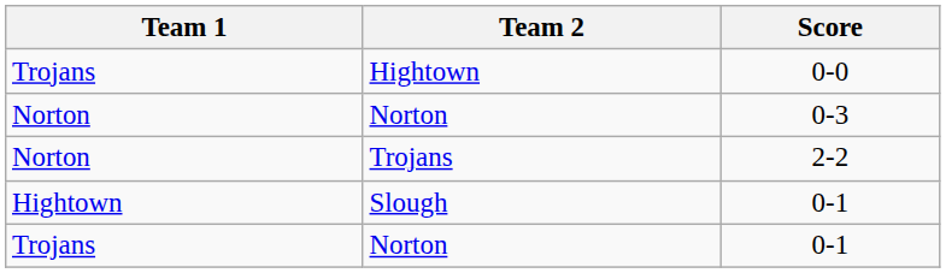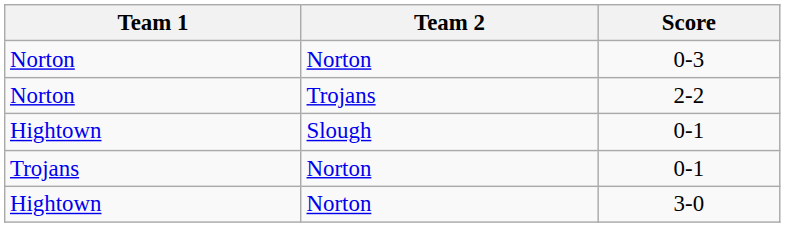- row: Trojans | Hightown | 0-0
+ row: Hightown | Norton | 3-0
